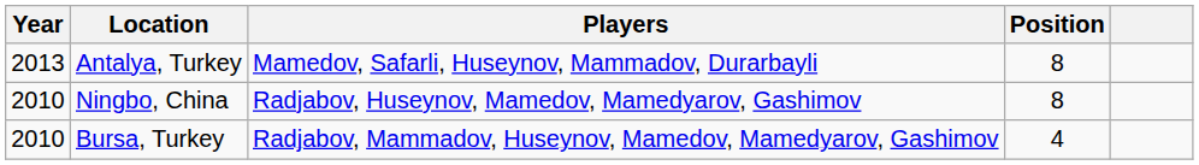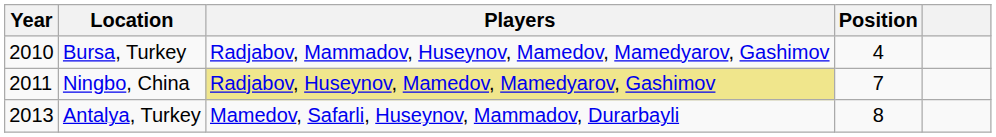rows swapped: Bursa, Turkey <-> Antalya, Turkey
Ningbo, China | Year: 2010 -> 2011
Ningbo, China | Players: no background -> khaki background
Ningbo, China | Position: 8 -> 7
